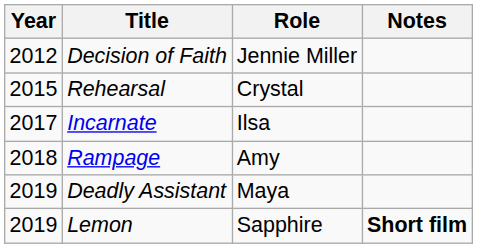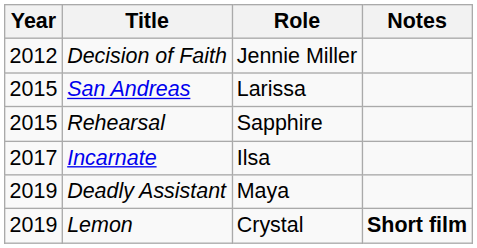+ row: 2015 | San Andreas | Larissa
Rehearsal | Role: Crystal -> Sapphire
- row: 2018 | Rampage | Amy
Lemon | Role: Sapphire -> Crystal
